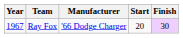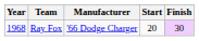Ray Fox | Year: 1967 -> 1968
